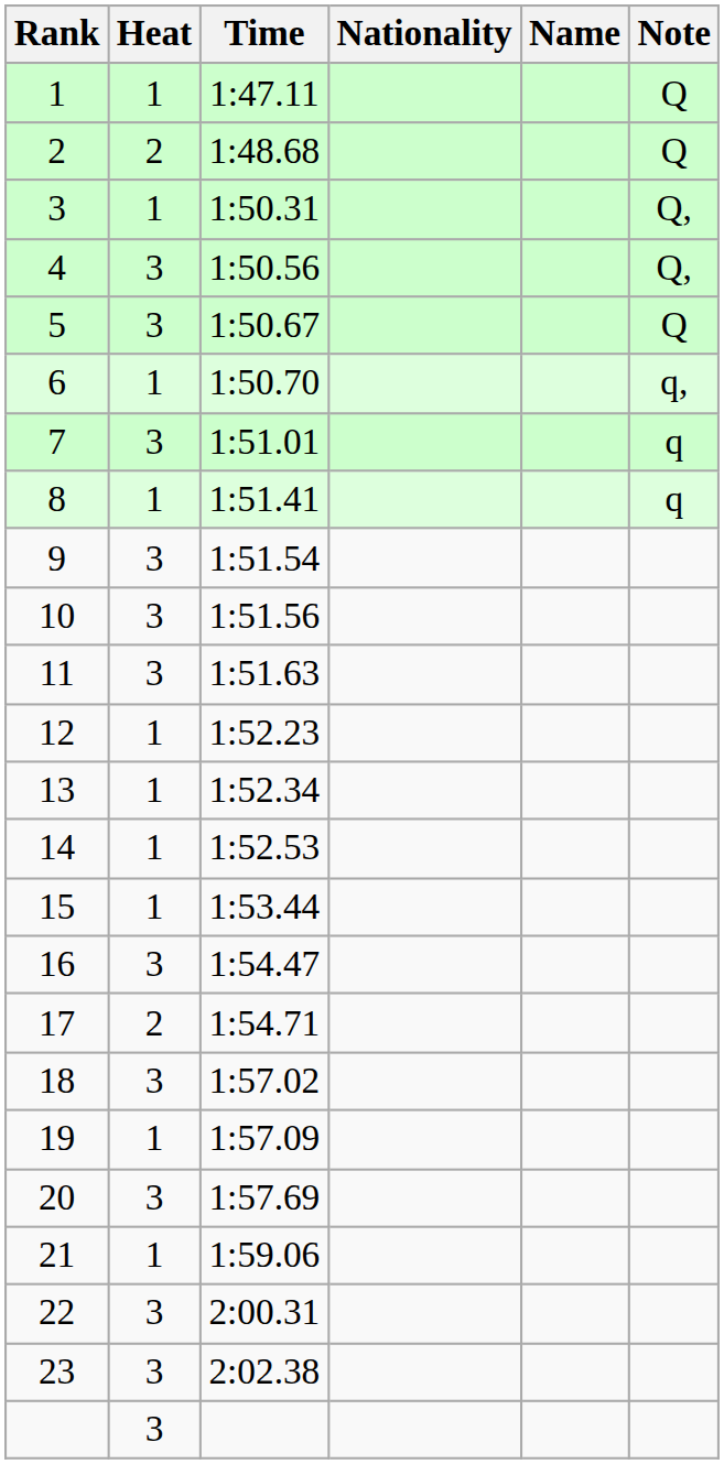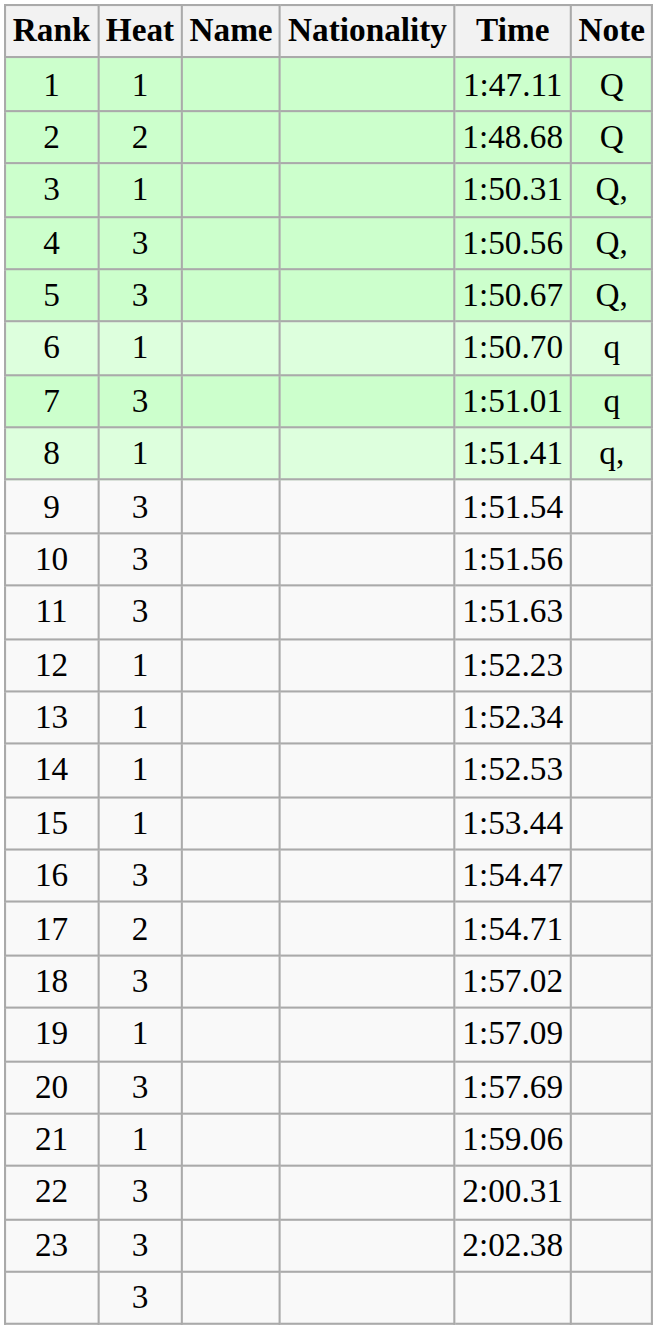columns swapped: Name <-> Time
5 | Note: Q -> Q,
6 | Note: q, -> q
8 | Note: q -> q,
